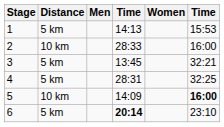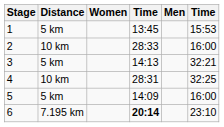columns swapped: Men <-> Women
1 | column 4: 14:13 -> 13:45
3 | column 4: 13:45 -> 14:13
4 | Distance: 5 km -> 10 km
5 | Distance: 10 km -> 5 km
5 | column 6: bold -> normal
6 | Distance: 5 km -> 7.195 km
